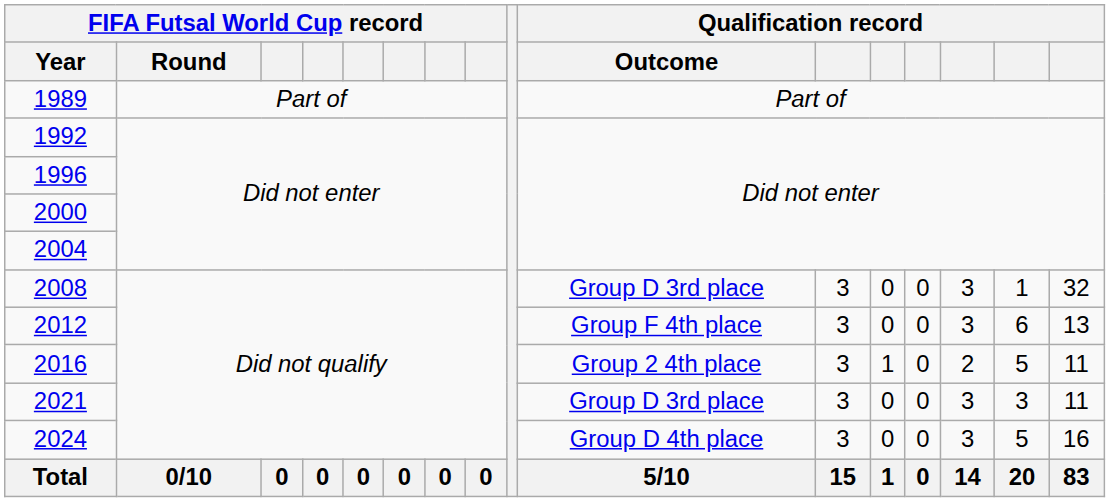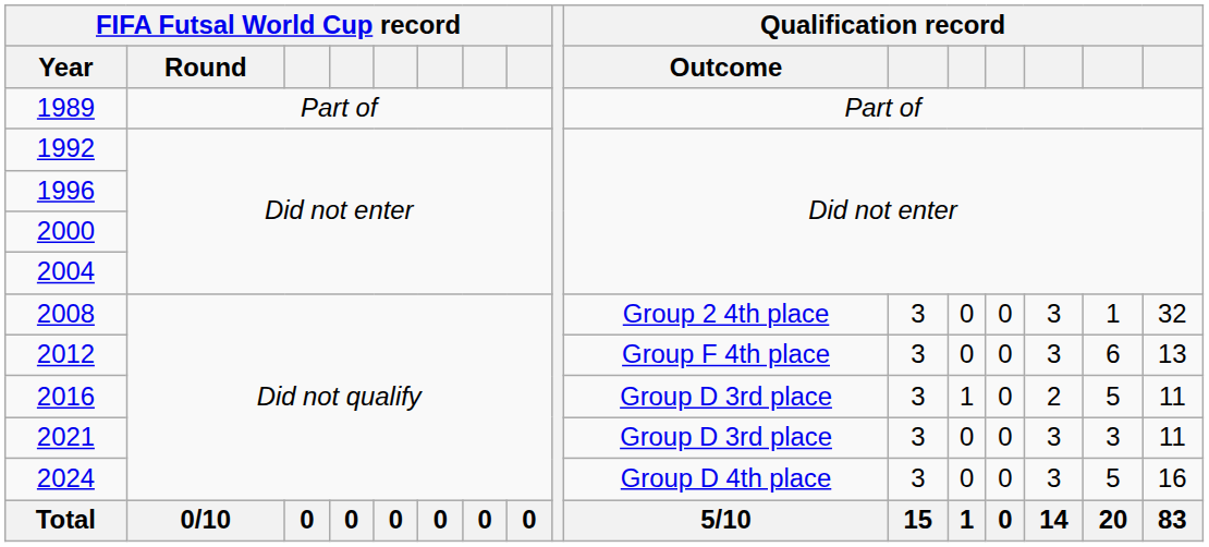2008 | Qualification record / Outcome: Group D 3rd place -> Group 2 4th place
2016 | Qualification record / Outcome: Group 2 4th place -> Group D 3rd place
